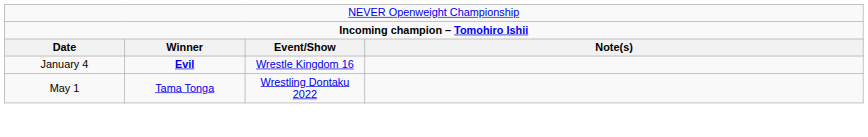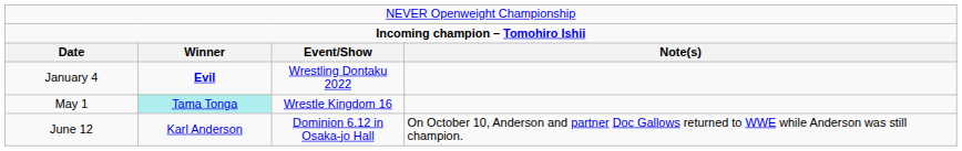January 4 | column 3: Wrestle Kingdom 16 -> Wrestling Dontaku 2022
May 1 | column 2: no background -> paleturquoise background
May 1 | column 3: Wrestling Dontaku 2022 -> Wrestle Kingdom 16
+ row: June 12 | Karl Anderson | Dominion 6.12 in Osaka-jo Hall | On October 10, Anderson and partner Doc Gallows returned to WWE while Anderson was still champion.
